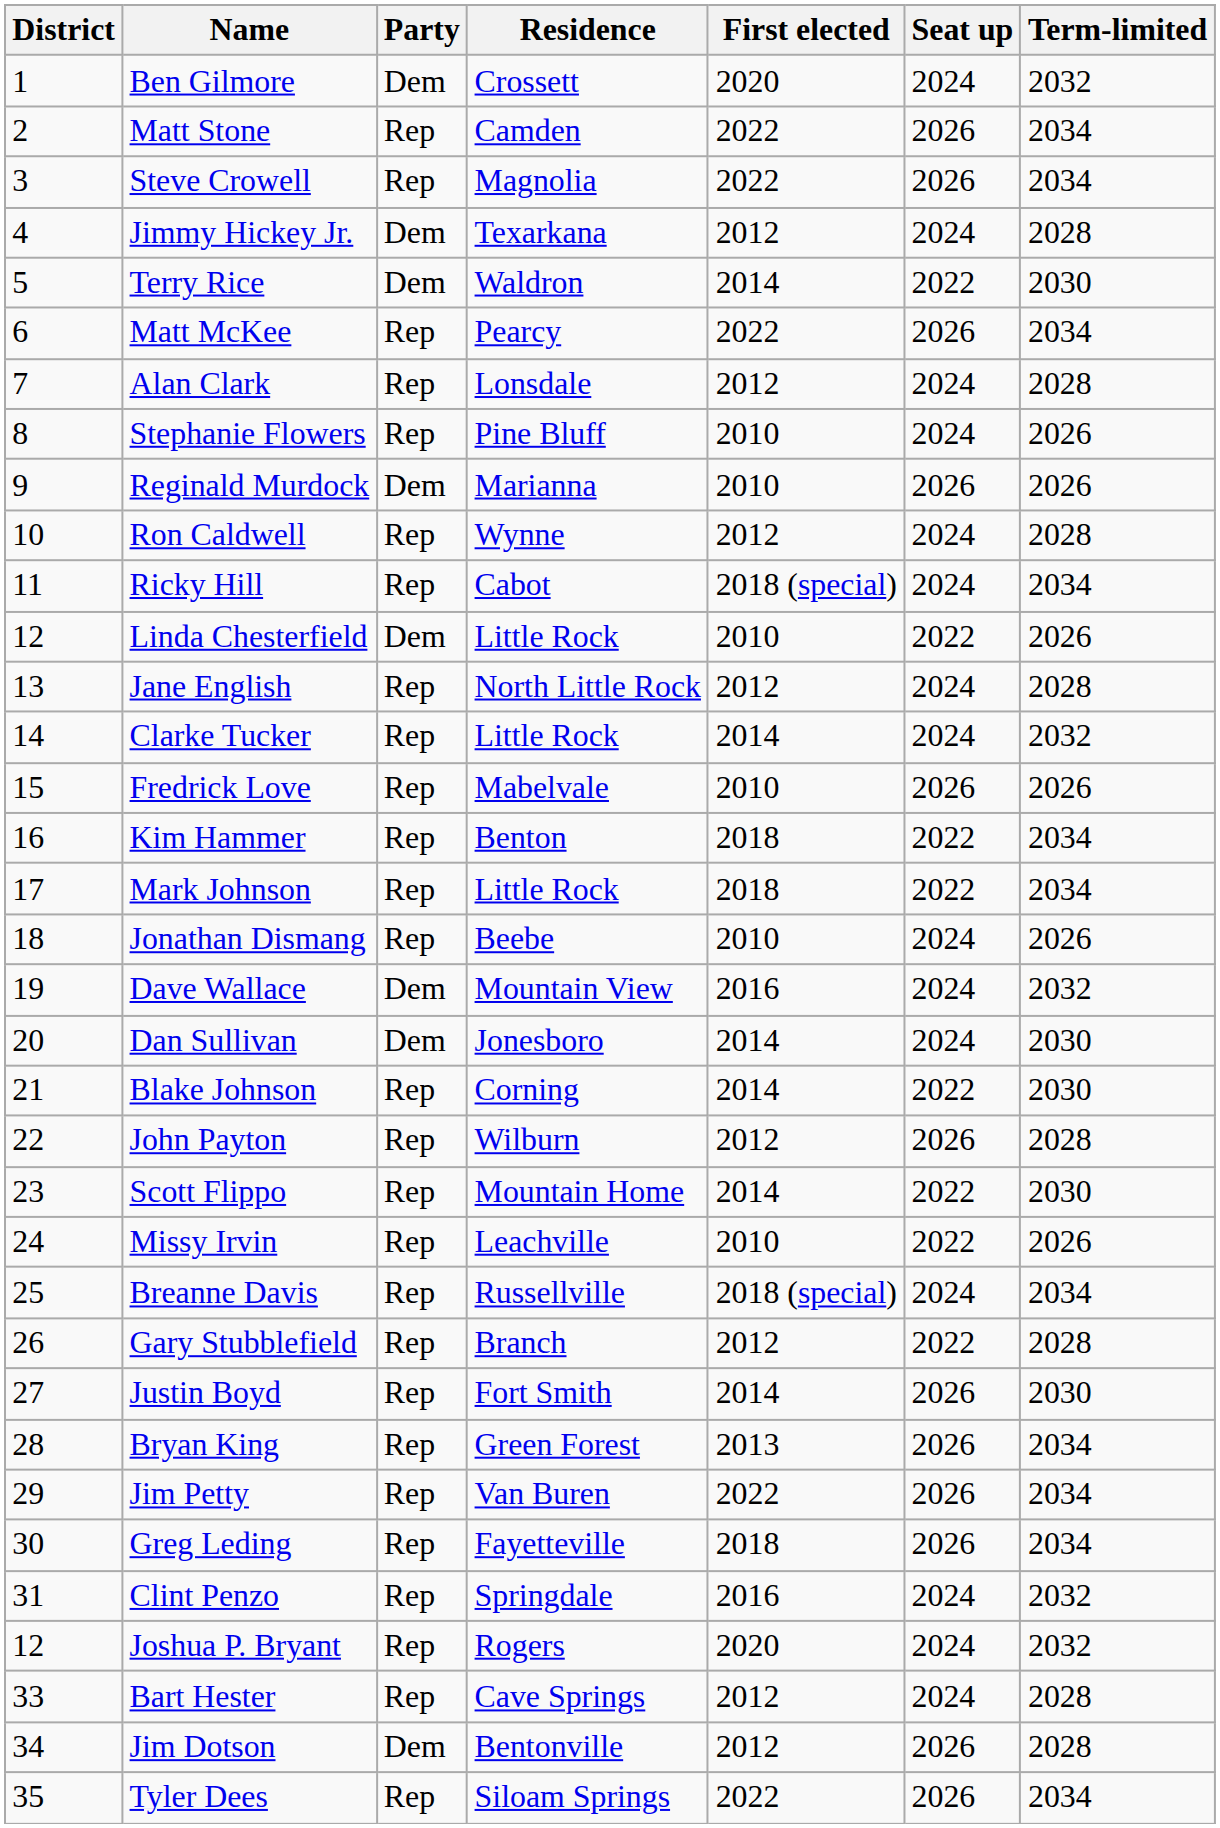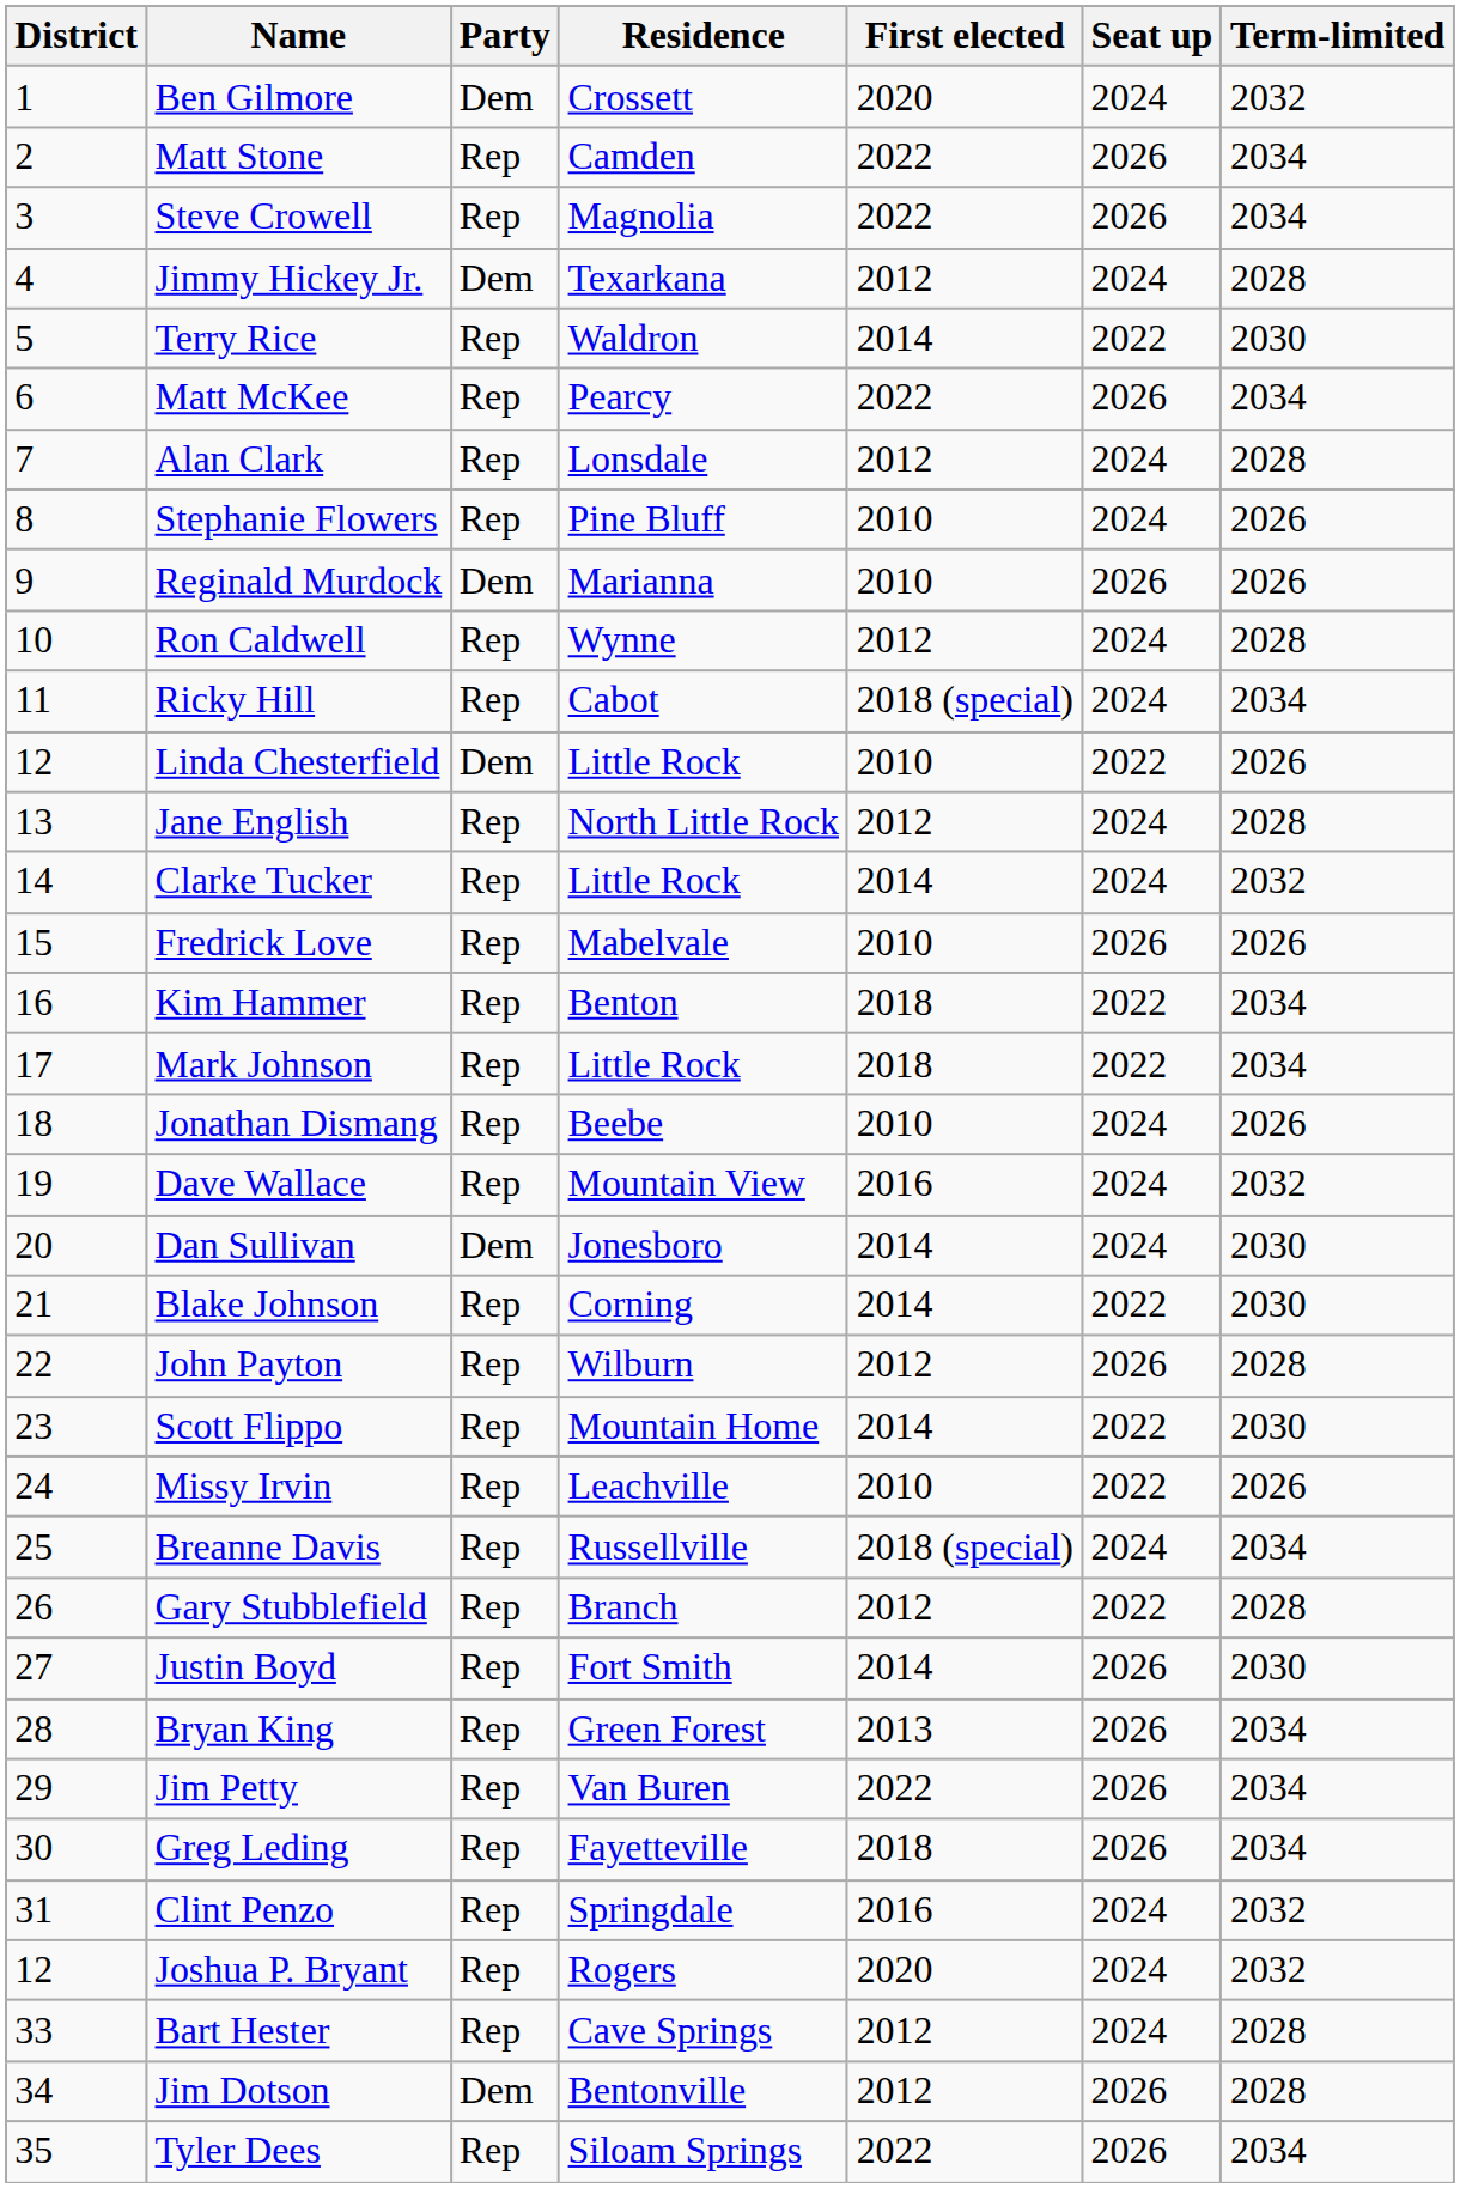Terry Rice | Party: Dem -> Rep
Dave Wallace | Party: Dem -> Rep
